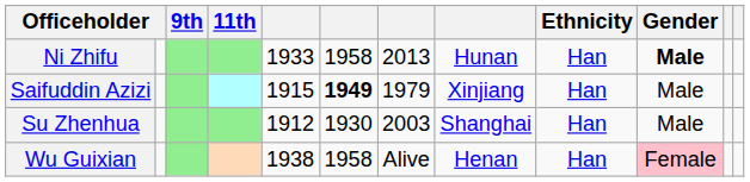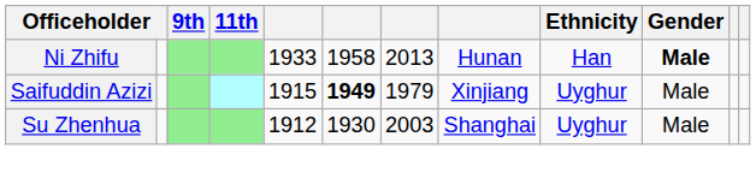Saifuddin Azizi | Ethnicity: Han -> Uyghur
Su Zhenhua | Ethnicity: Han -> Uyghur
- row: Wu Guixian | 1938 | 1958 | Alive | Henan | Han | Female
